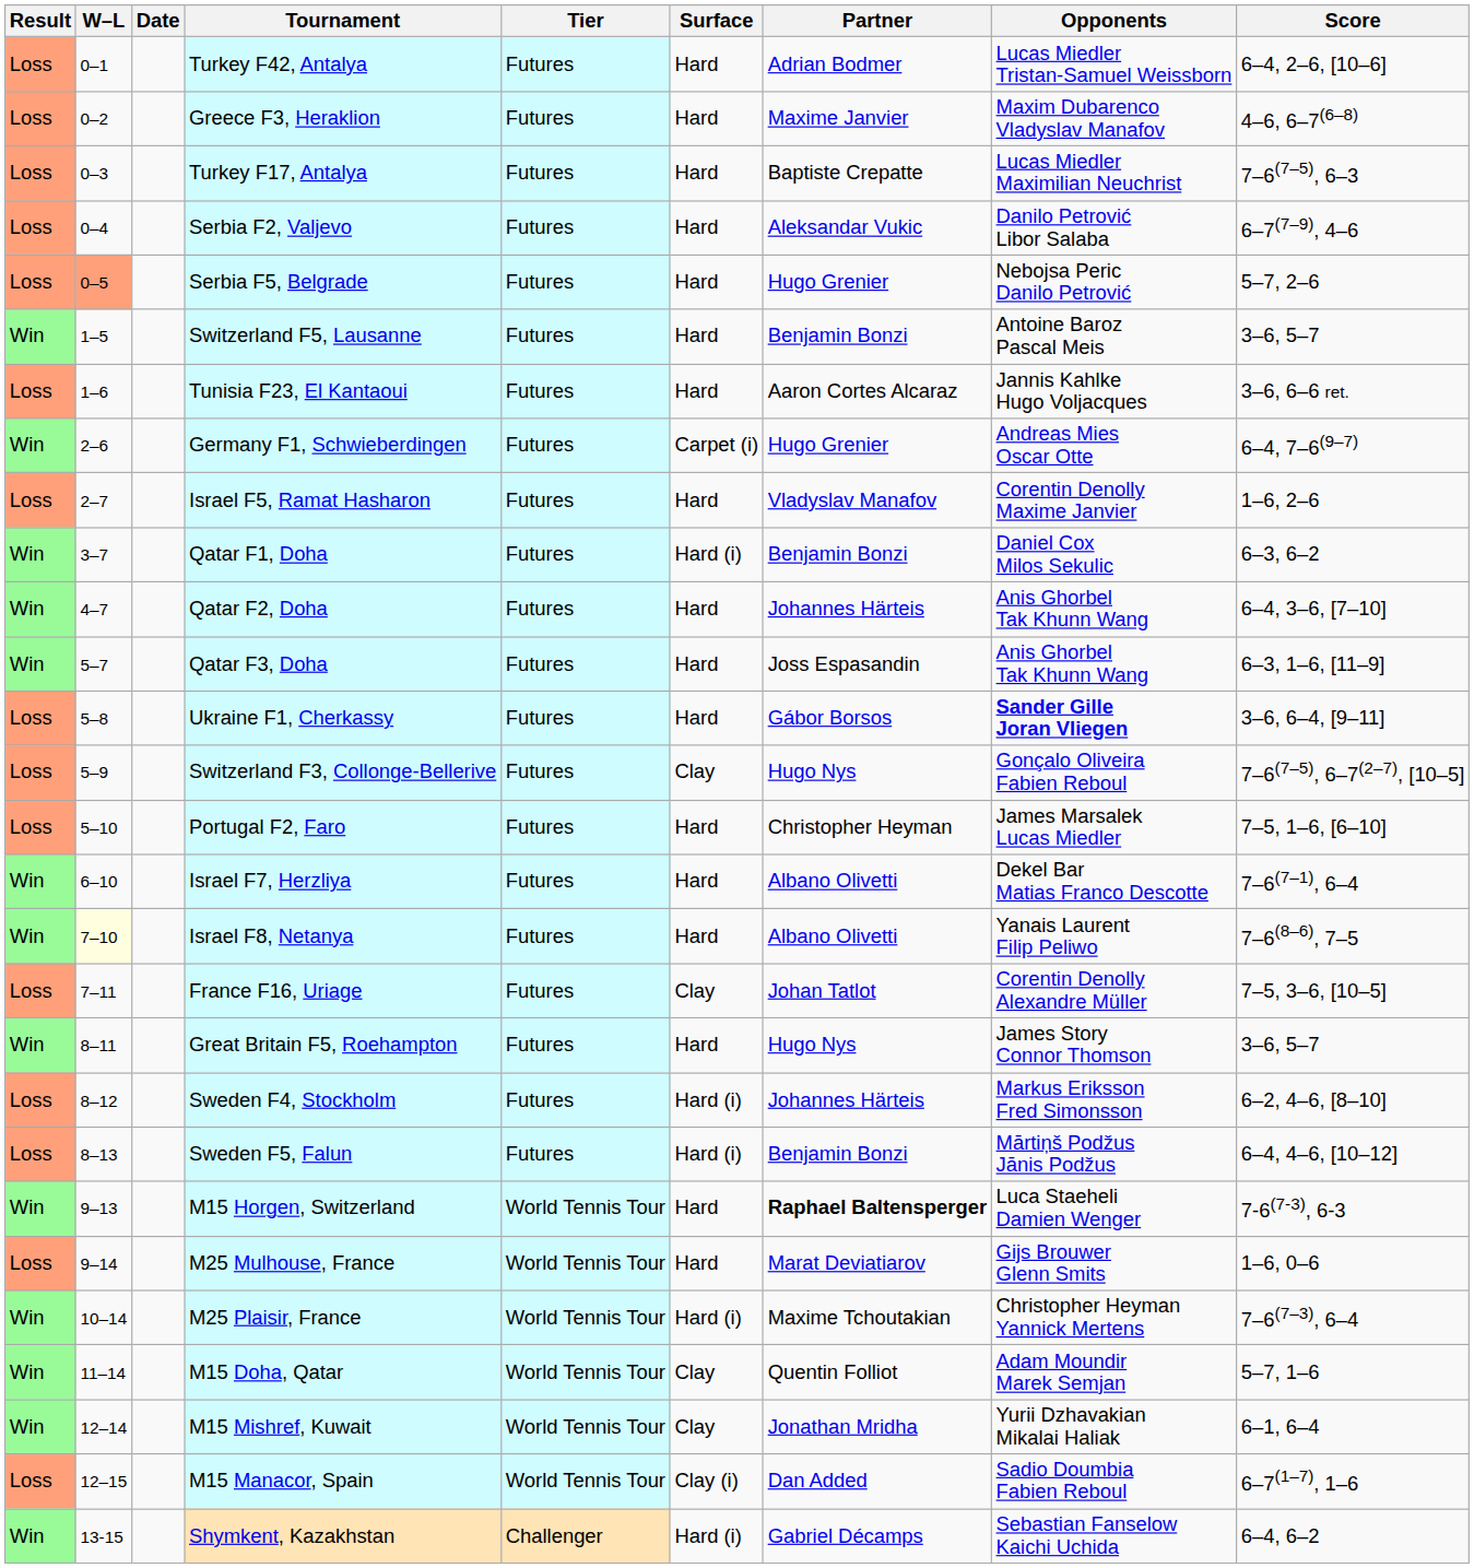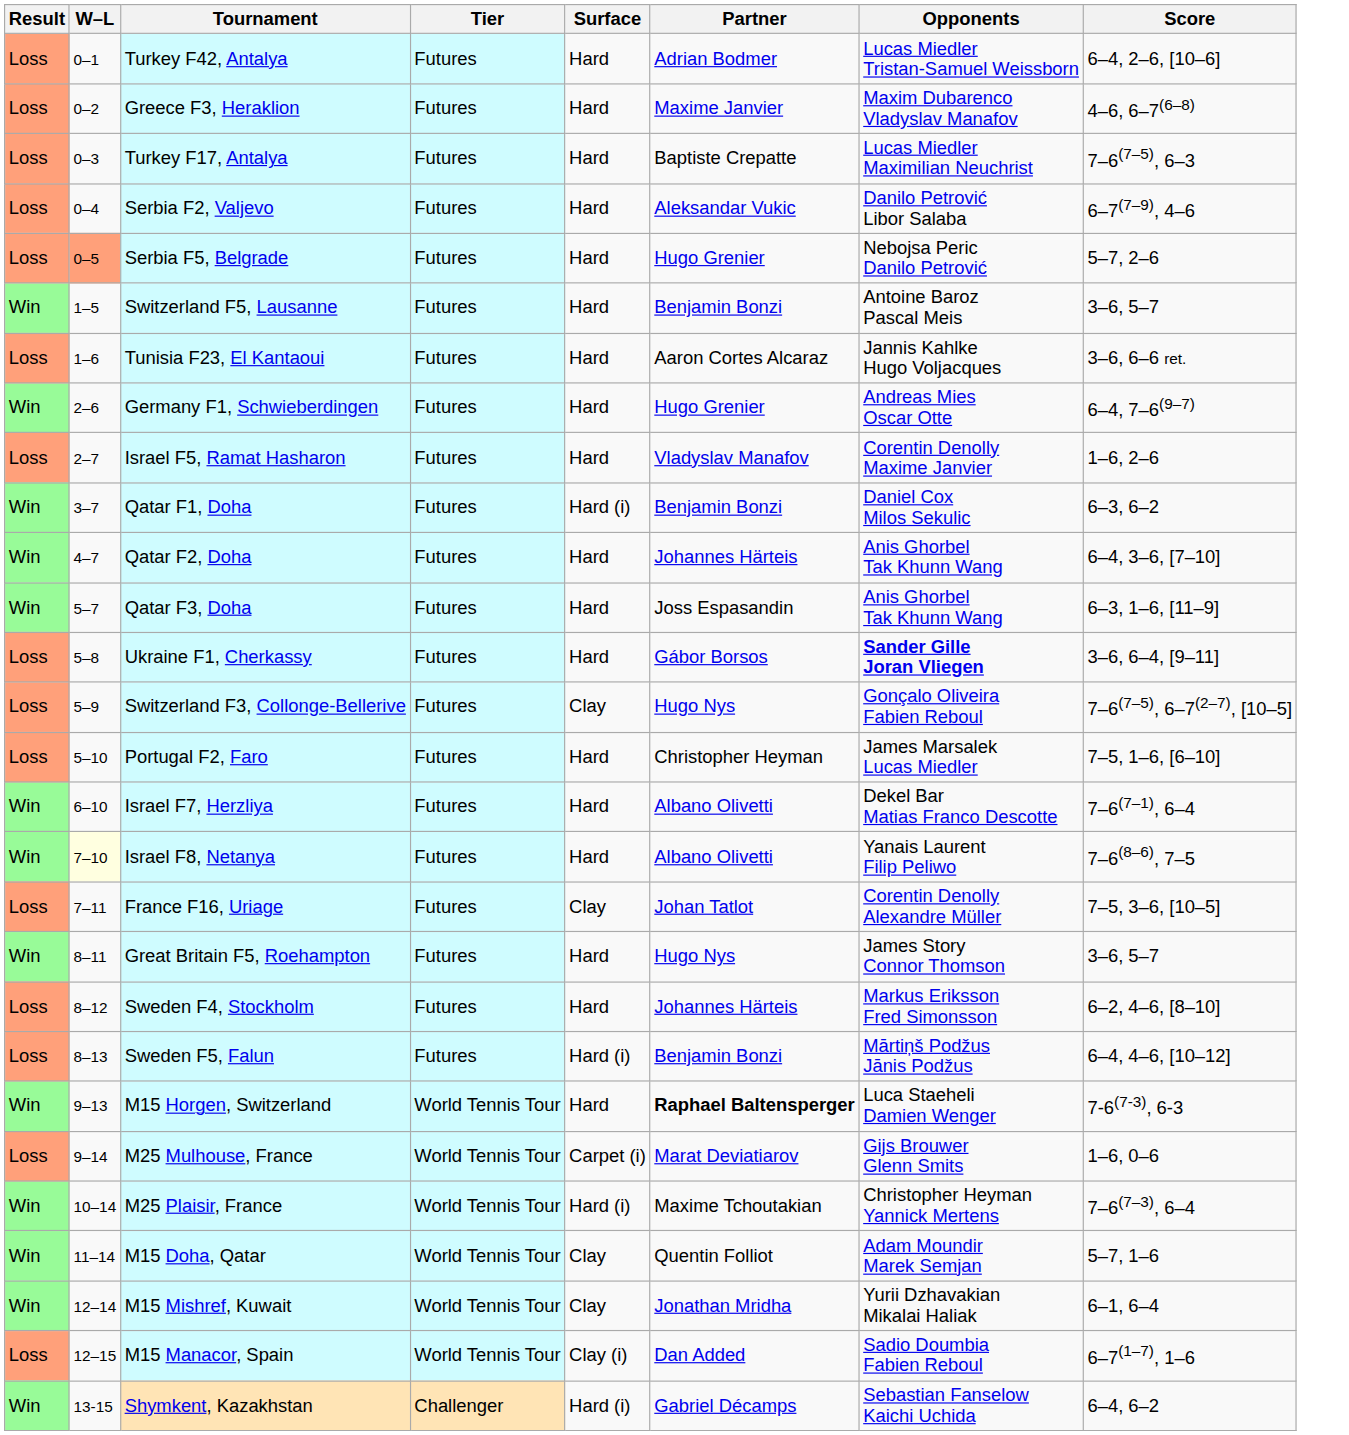- column: Date
Germany F1, Schwieberdingen | Surface: Carpet (i) -> Hard
Sweden F4, Stockholm | Surface: Hard (i) -> Hard
M25 Mulhouse, France | Surface: Hard -> Carpet (i)
